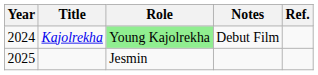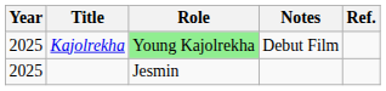Kajolrekha | Year: 2024 -> 2025
